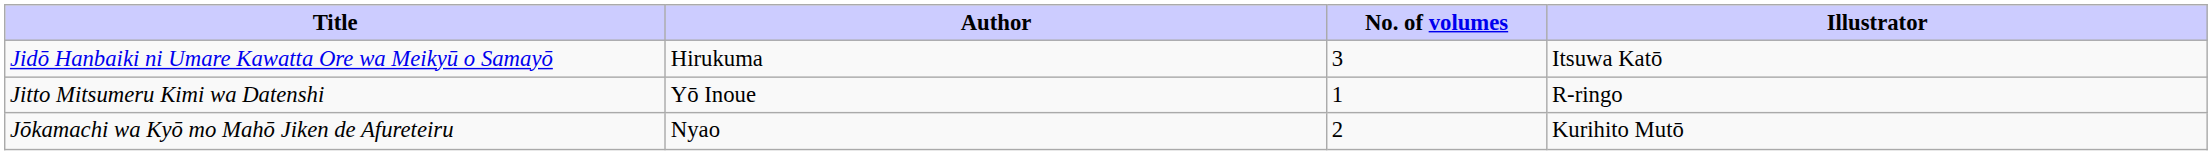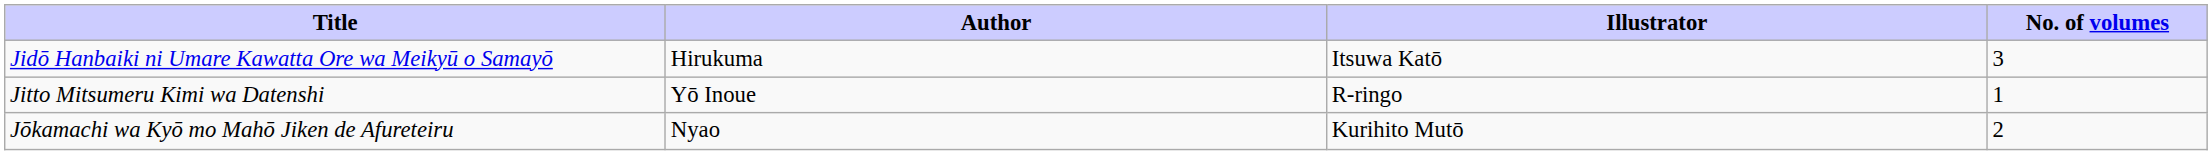columns swapped: Illustrator <-> No. of volumes
